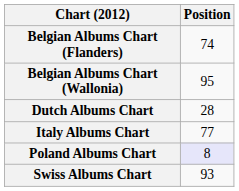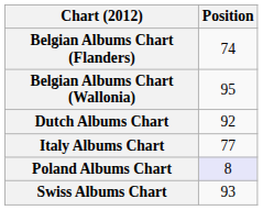Dutch Albums Chart | Position: 28 -> 92
